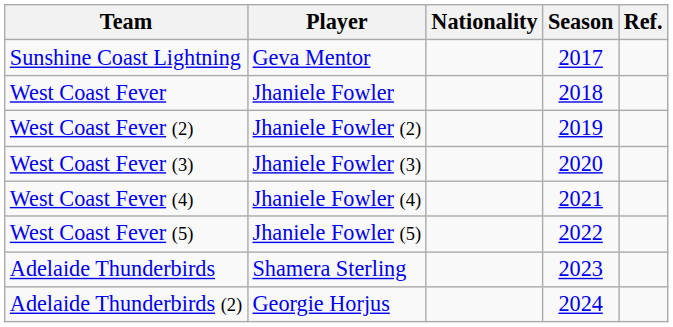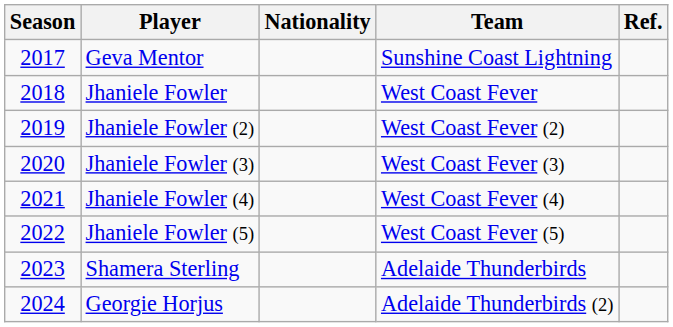columns swapped: Season <-> Team
